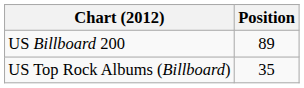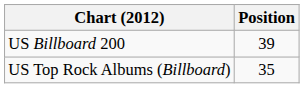US Billboard 200 | Position: 89 -> 39
